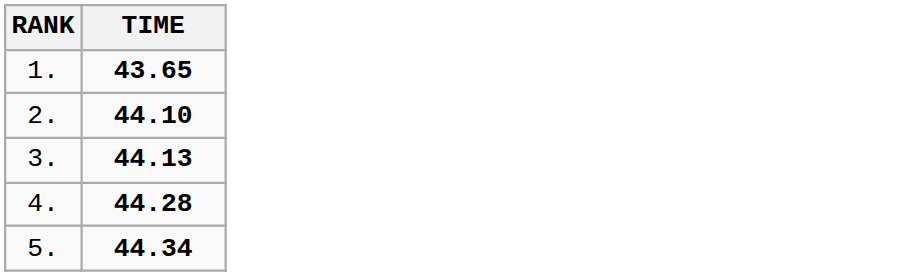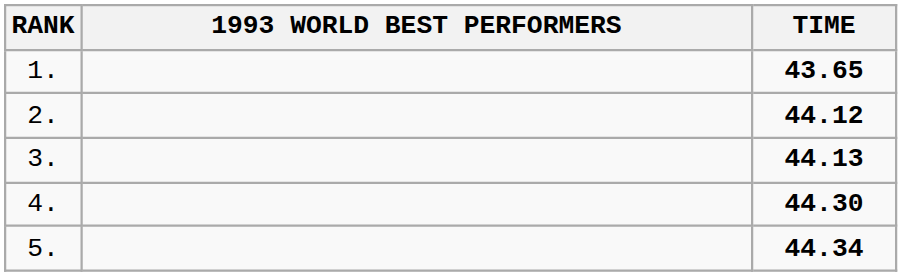+ column: 1993 WORLD BEST PERFORMERS
2. | TIME: 44.10 -> 44.12
4. | TIME: 44.28 -> 44.30
